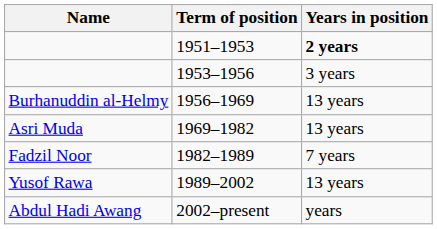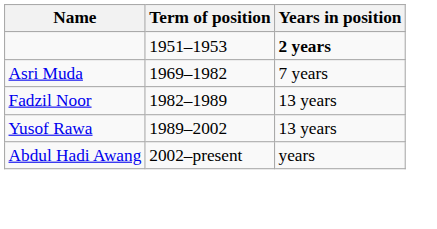- row: 1953–1956 | 3 years
- row: Burhanuddin al-Helmy | 1956–1969 | 13 years
1969–1982 | Years in position: 13 years -> 7 years
1982–1989 | Years in position: 7 years -> 13 years
